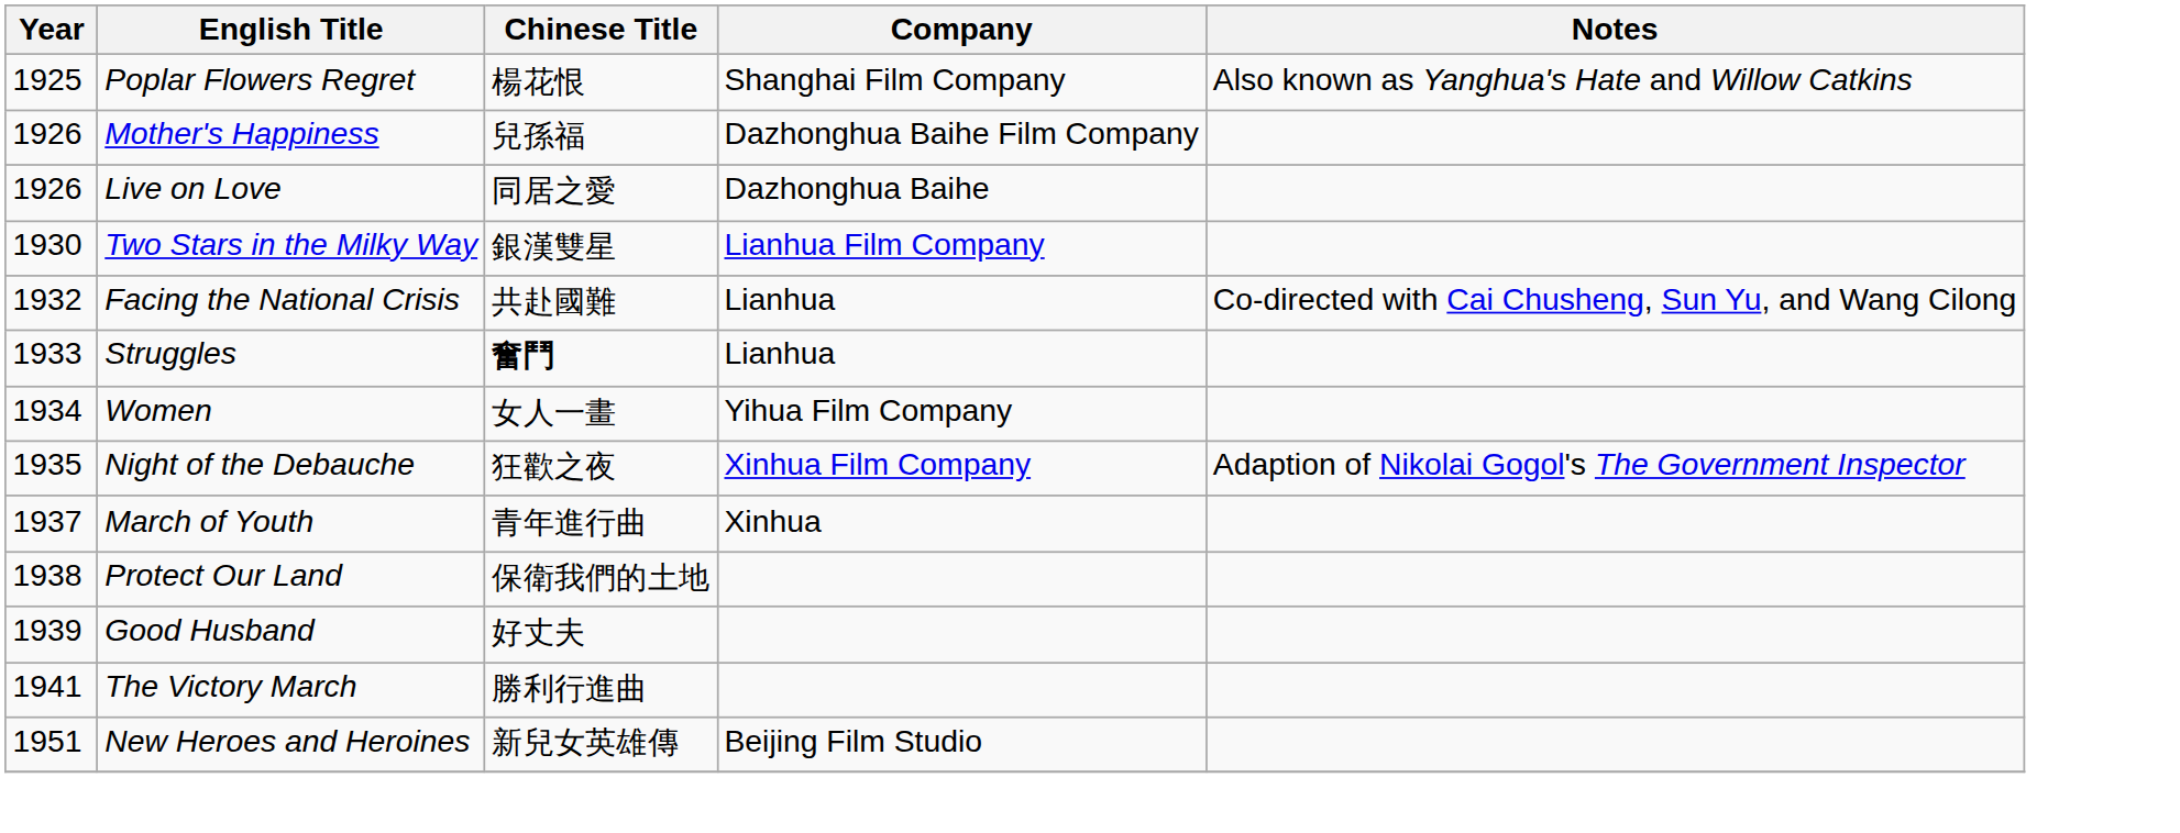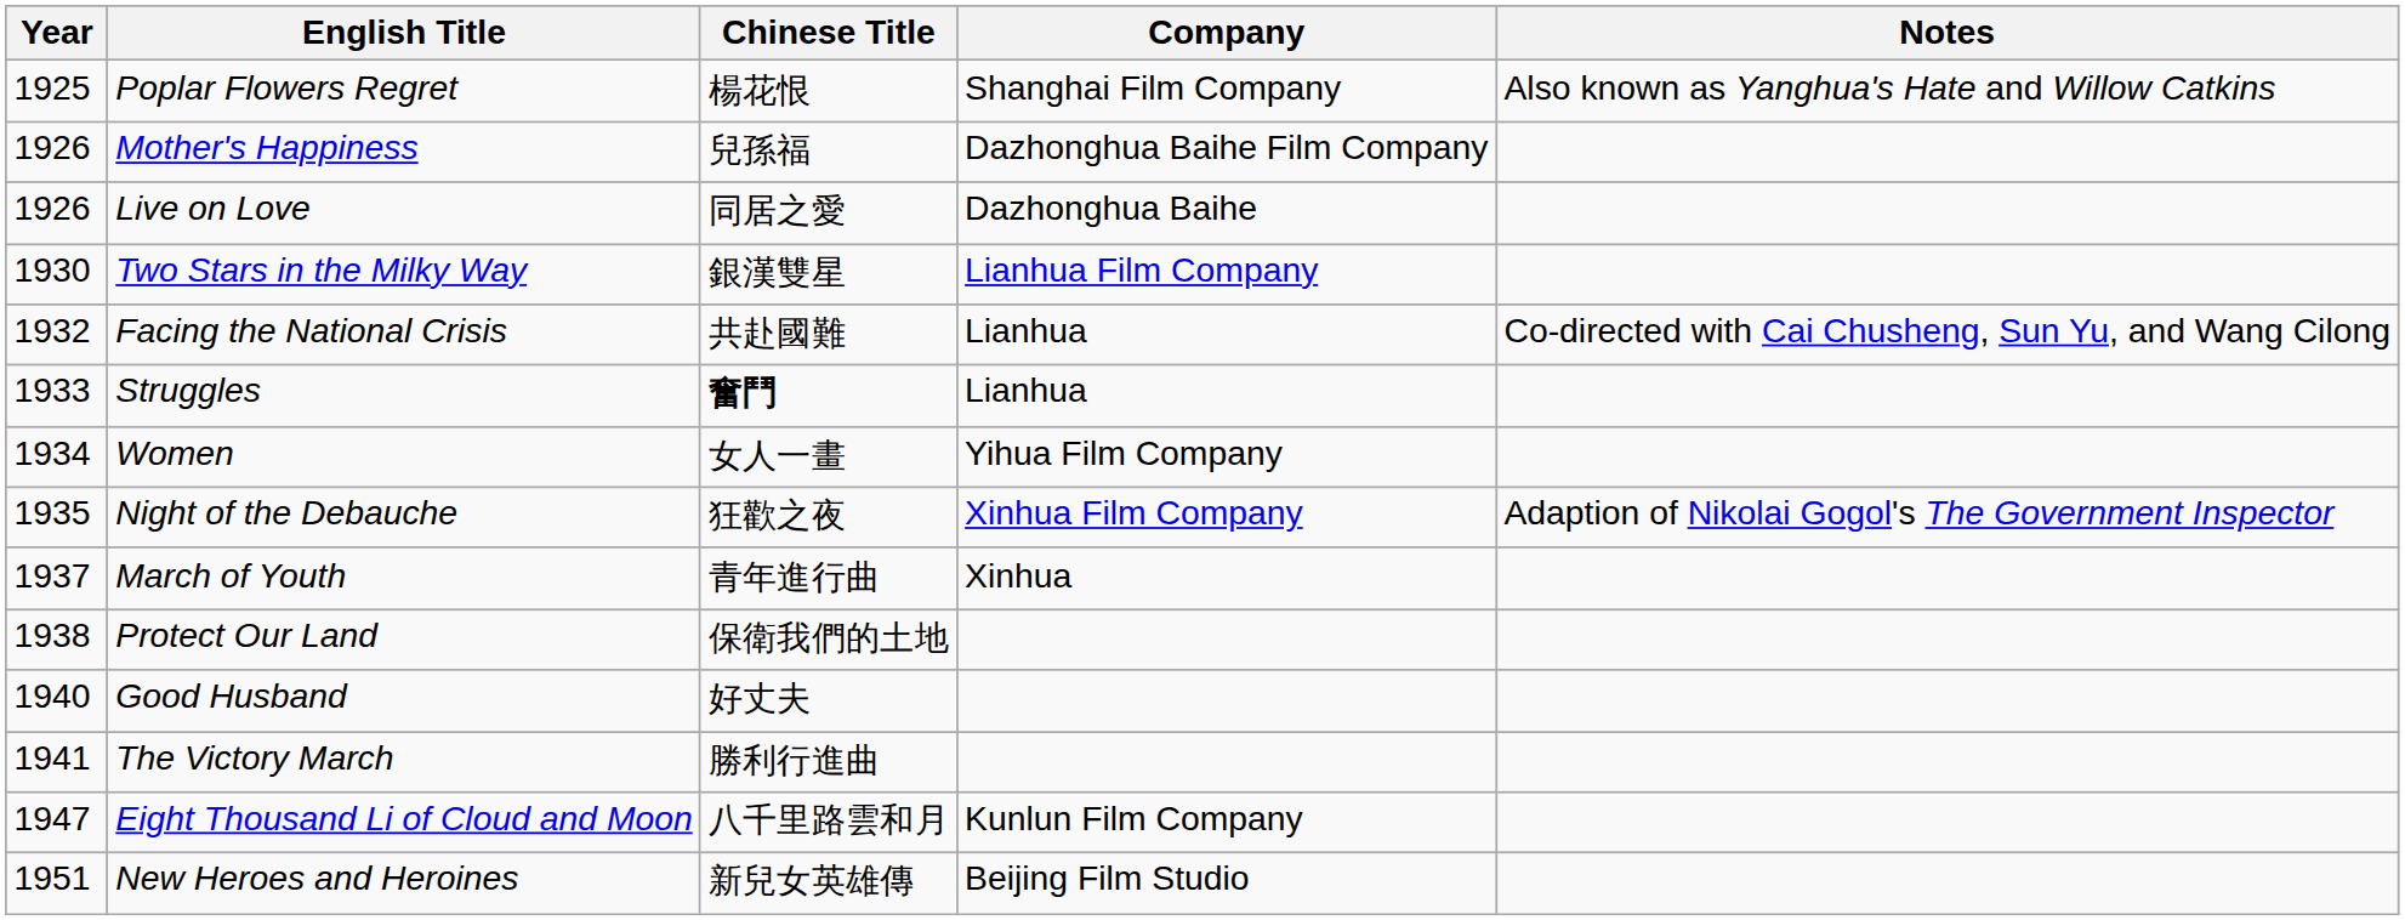Good Husband | Year: 1939 -> 1940
+ row: 1947 | Eight Thousand Li of Cloud and Moon | 八千里路雲和月 | Kunlun Film Company
